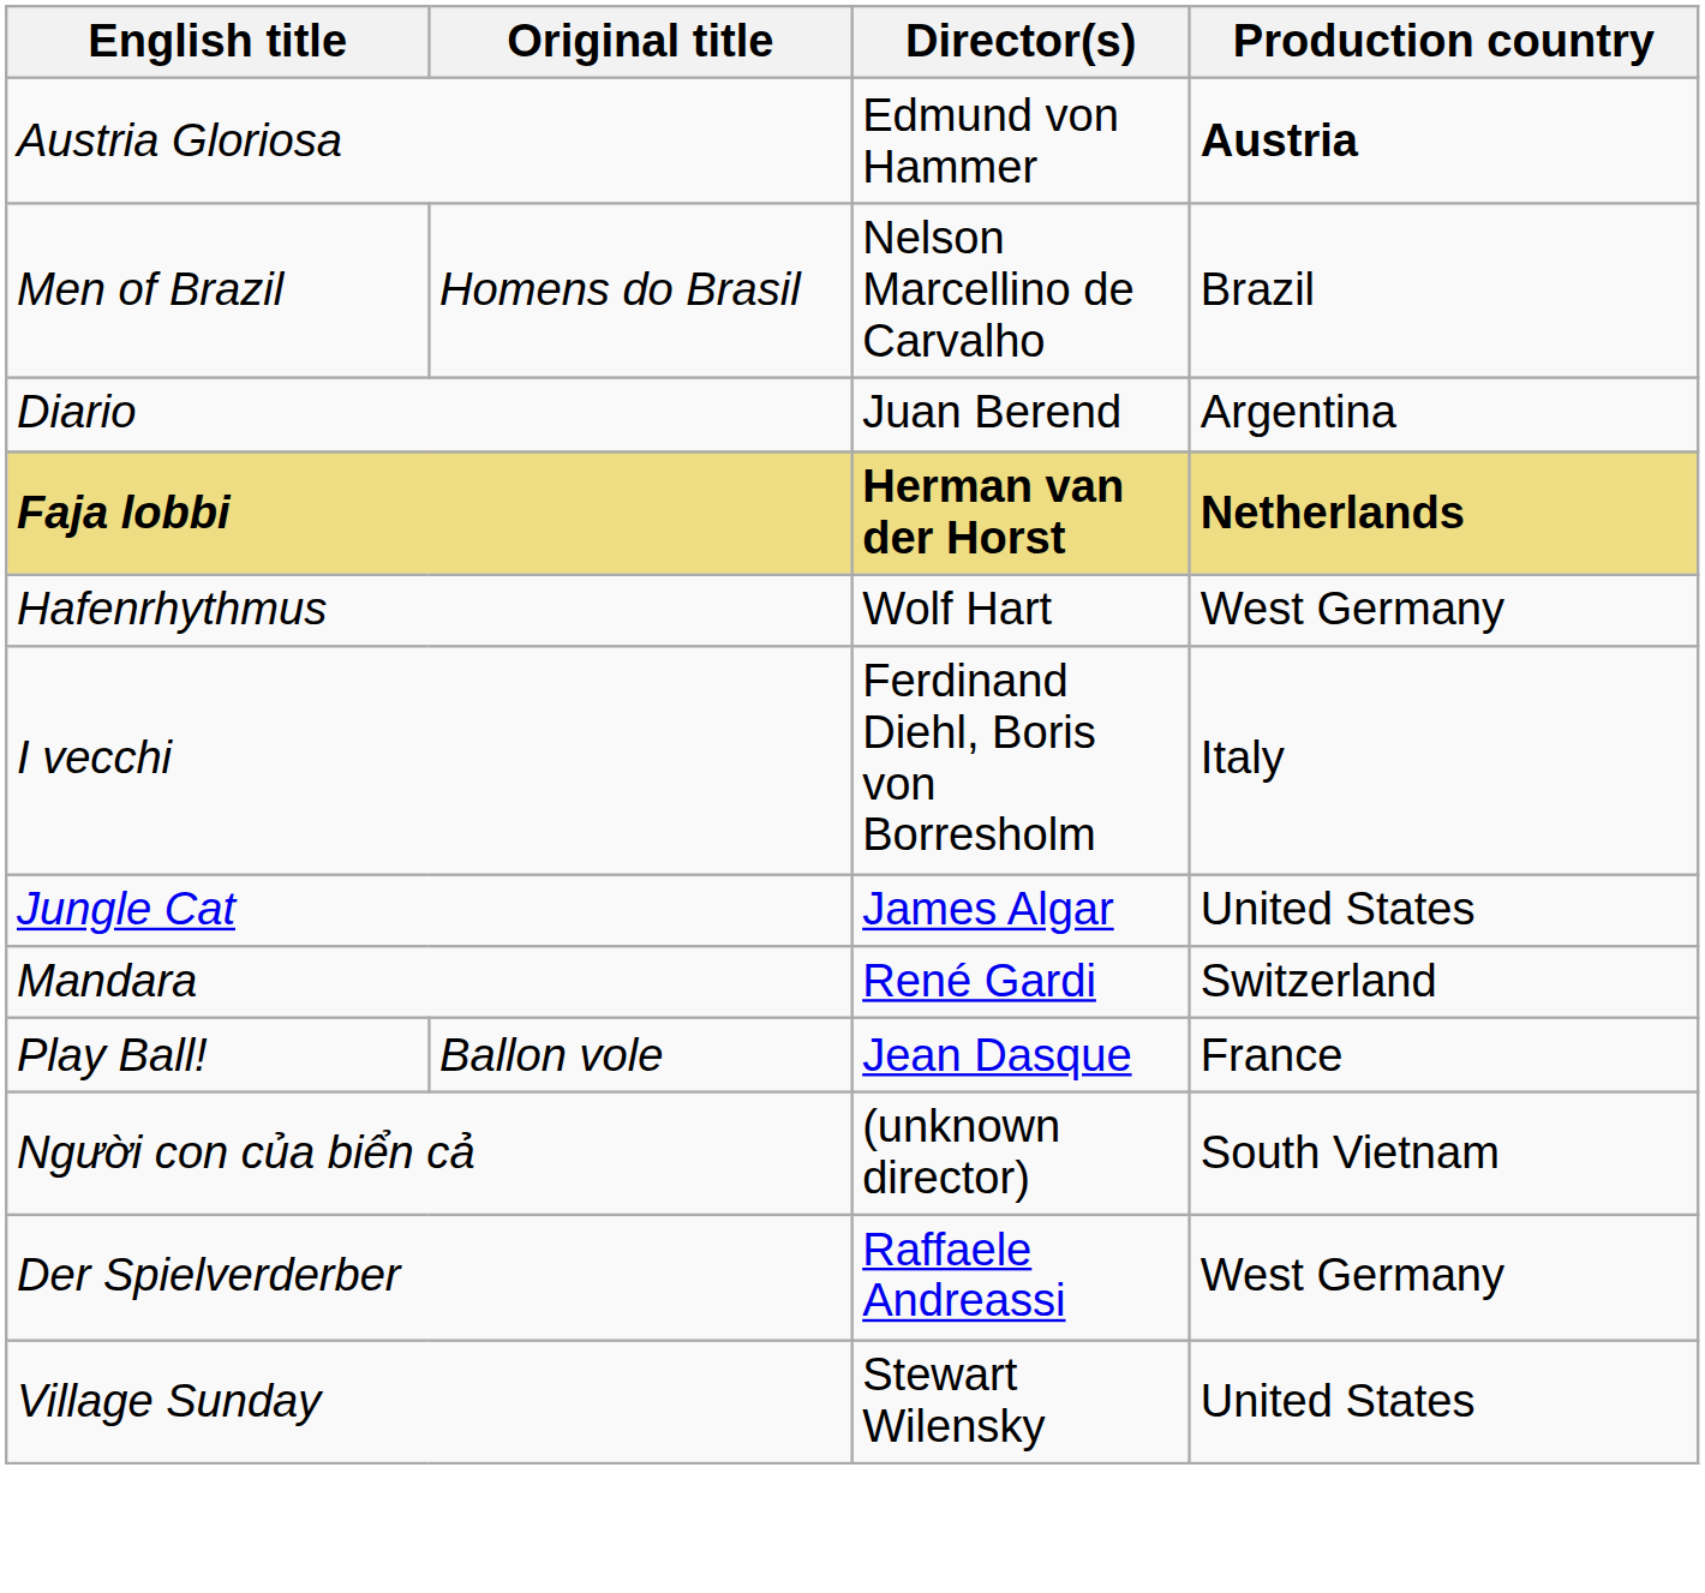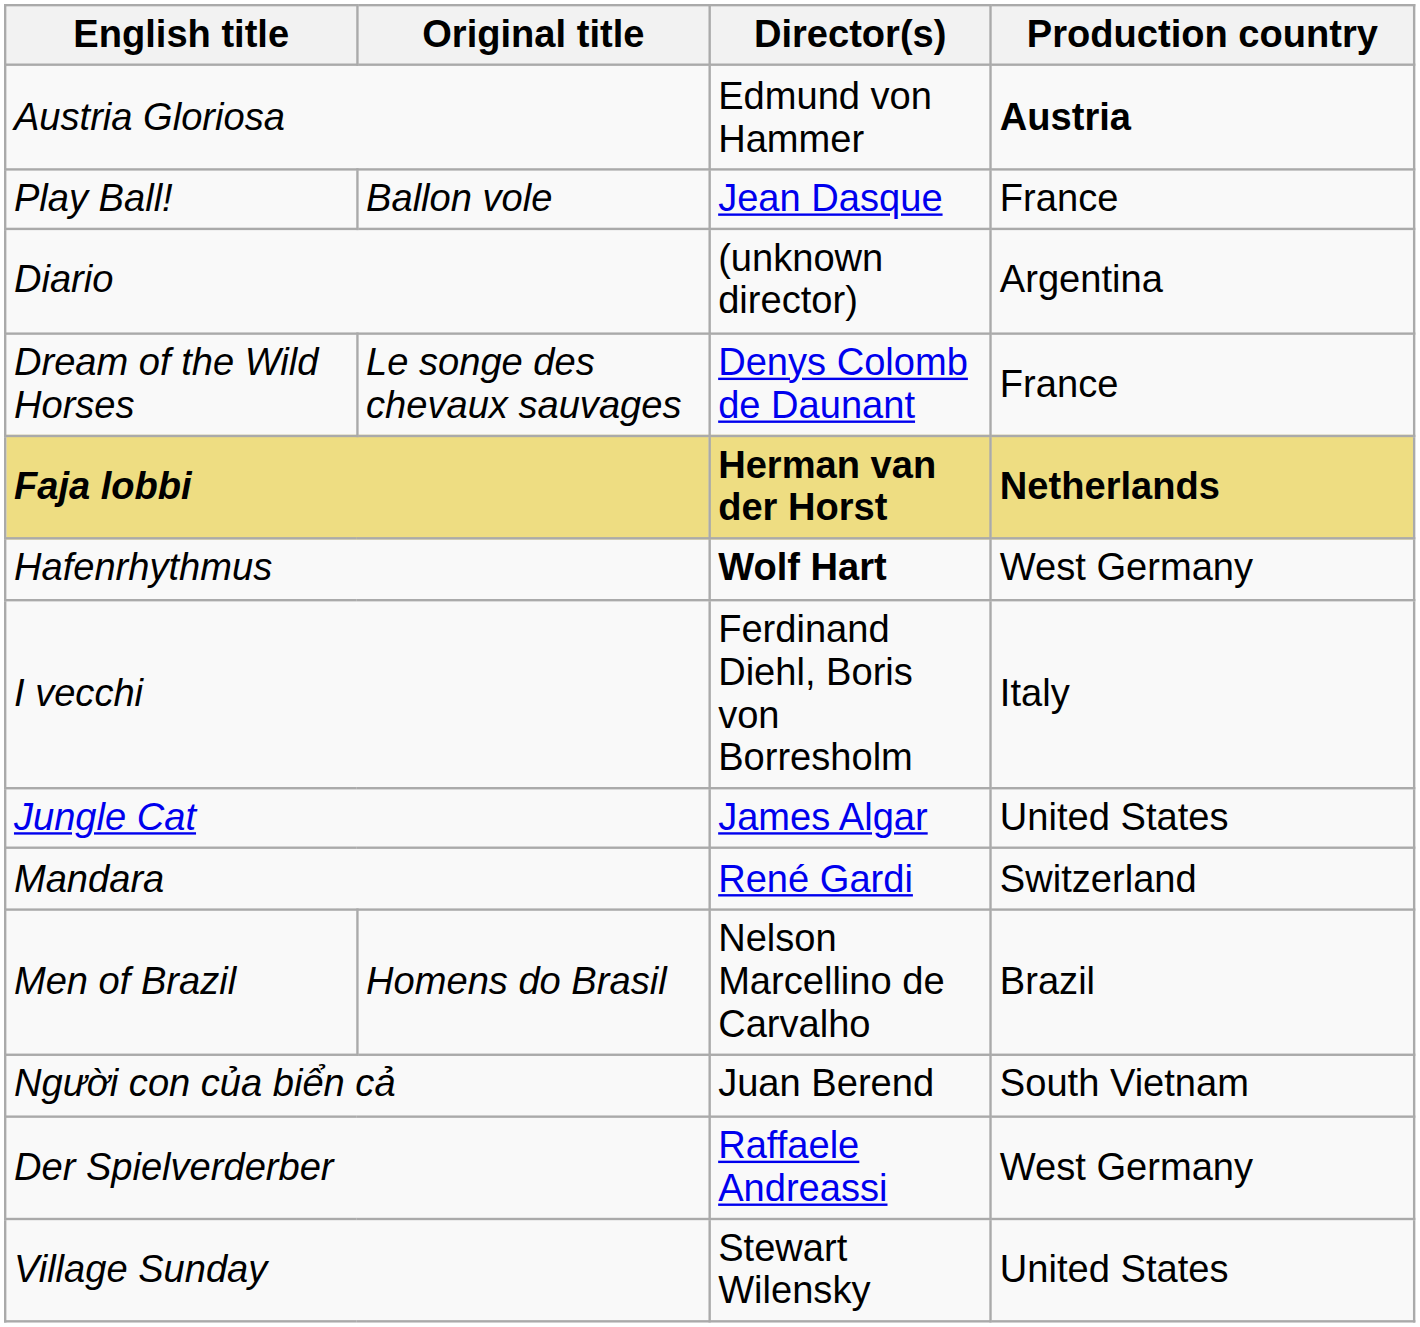rows swapped: Play Ball! <-> Men of Brazil
Diario | Director(s): Juan Berend -> (unknown director)
+ row: Dream of the Wild Horses | Le songe des chevaux sauvages | Denys Colomb de Daunant | France
Hafenrhythmus | Director(s): normal -> bold
Người con của biển cả | Director(s): (unknown director) -> Juan Berend
